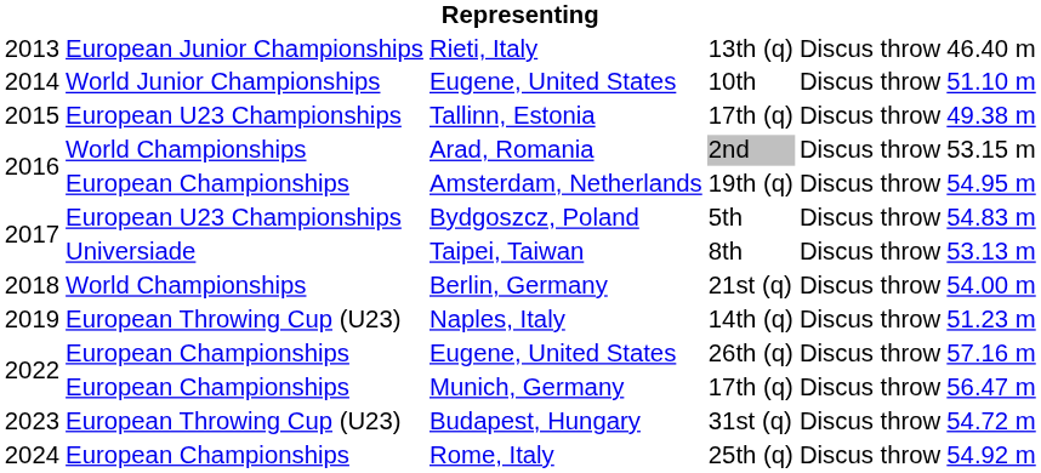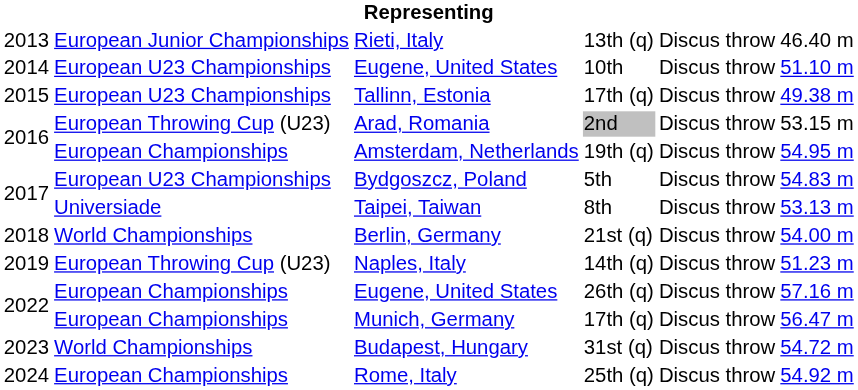Eugene, United States / 10th | column 2: World Junior Championships -> European U23 Championships
Arad, Romania | column 2: World Championships -> European Throwing Cup (U23)
Budapest, Hungary | column 2: European Throwing Cup (U23) -> World Championships
